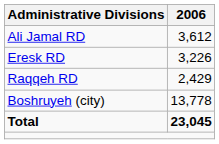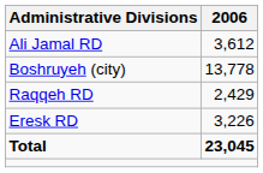rows swapped: Eresk RD <-> Boshruyeh (city)
